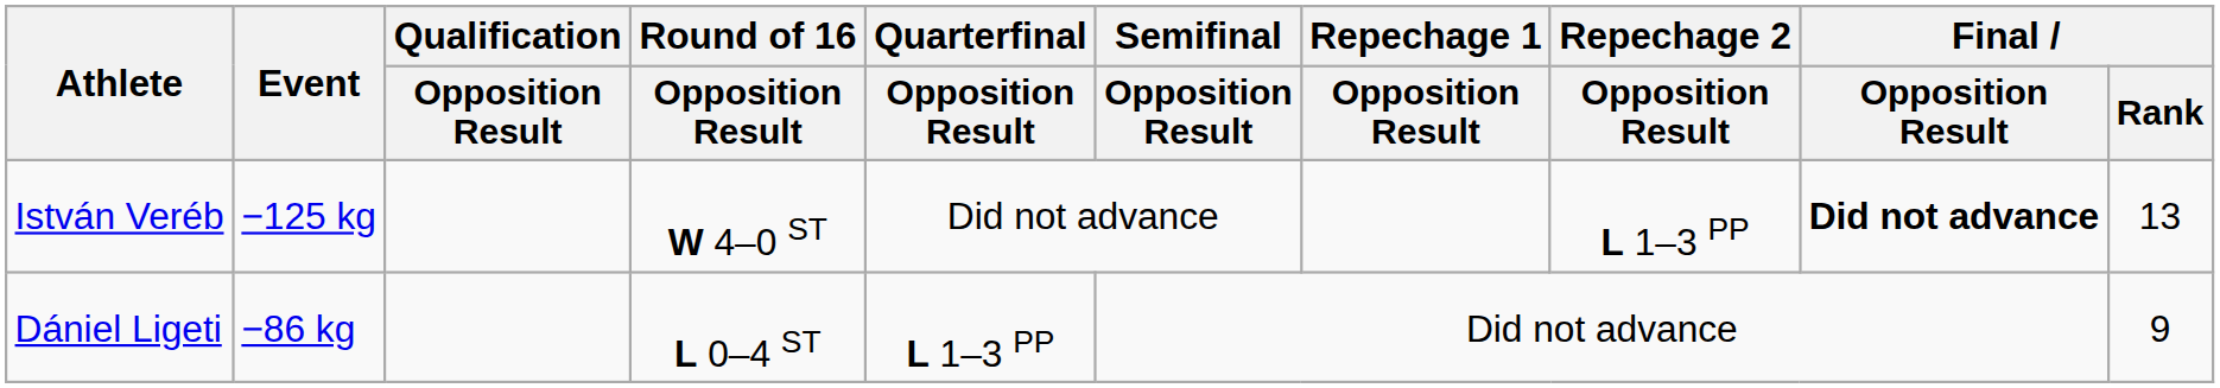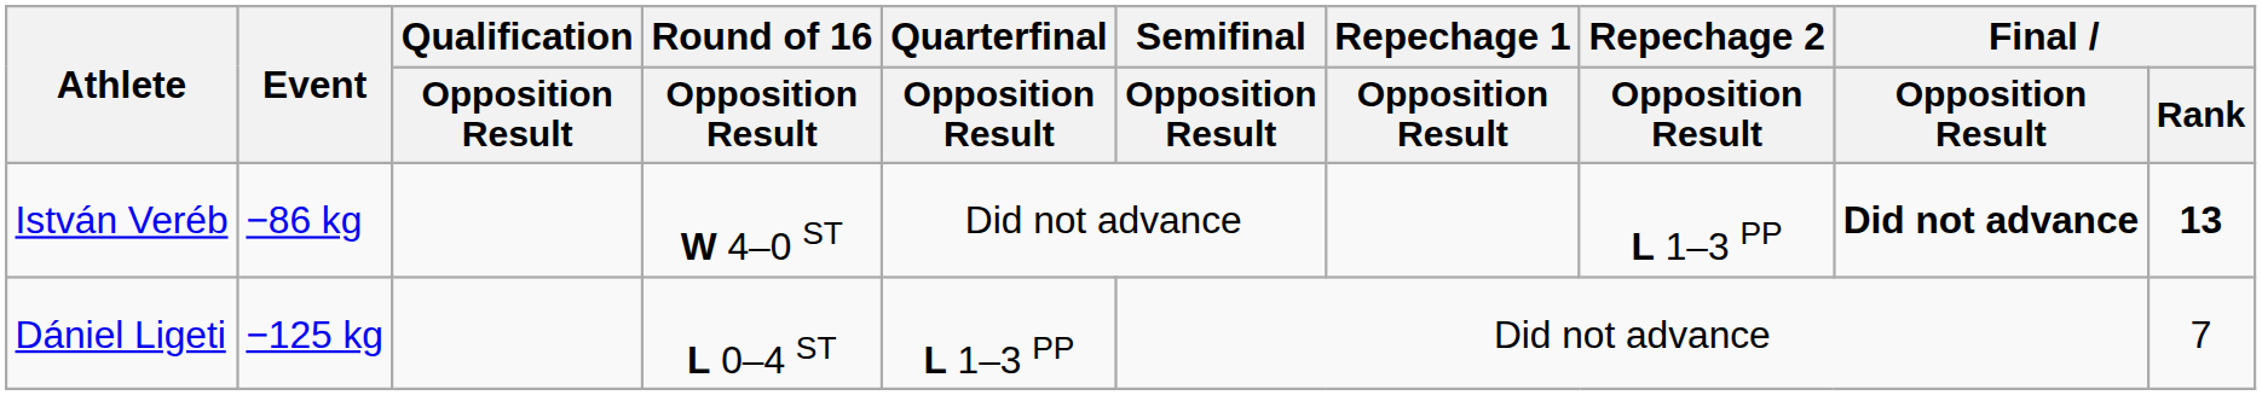István Veréb | Event: −125 kg -> −86 kg
István Veréb | Final / Rank: normal -> bold
Dániel Ligeti | Event: −86 kg -> −125 kg
Dániel Ligeti | Final / Rank: 9 -> 7
